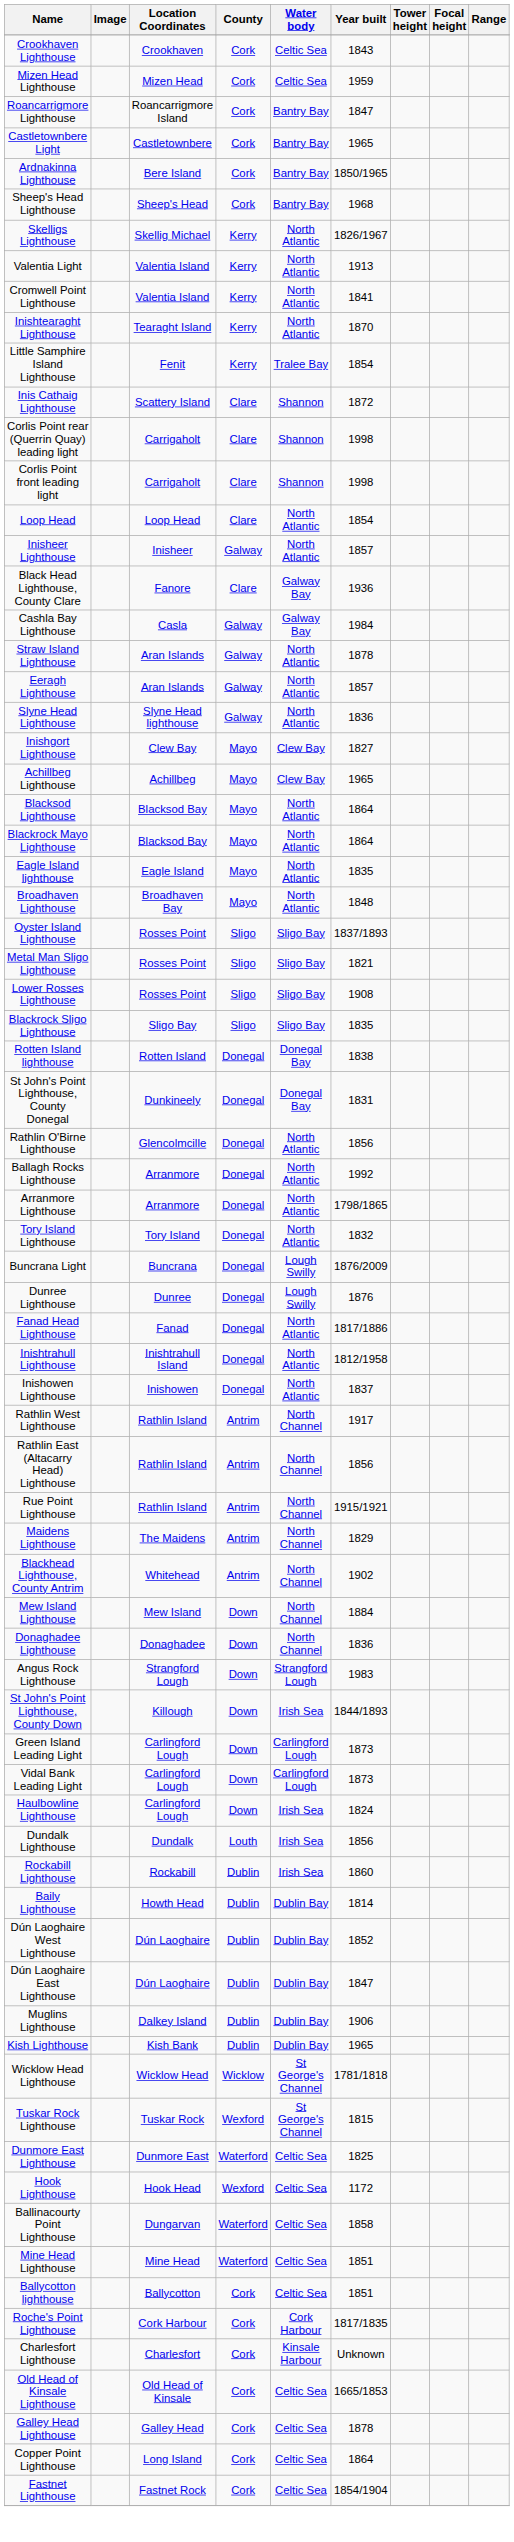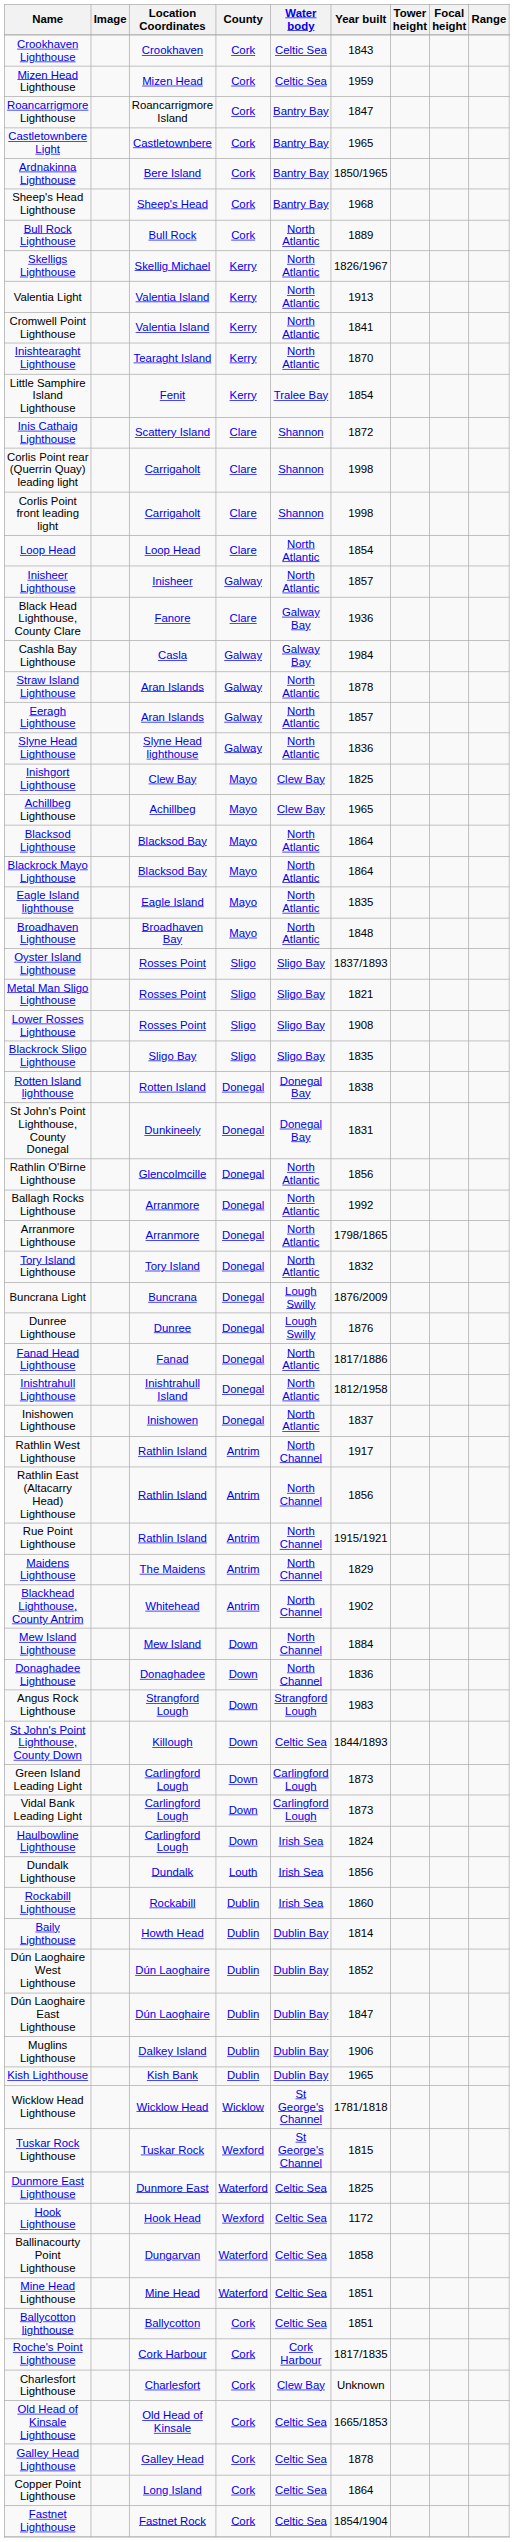+ row: Bull Rock Lighthouse | Bull Rock | Cork | North Atlantic | 1889
Inishgort Lighthouse | Year built: 1827 -> 1825
St John's Point Lighthouse, County Down | Water body: Irish Sea -> Celtic Sea
Charlesfort Lighthouse | Water body: Kinsale Harbour -> Clew Bay
